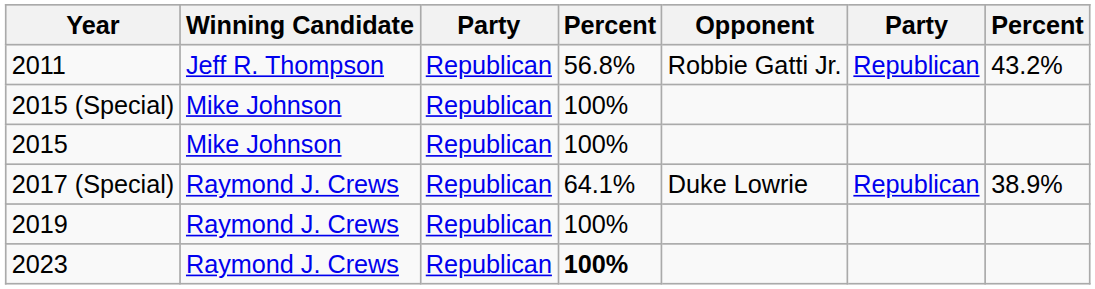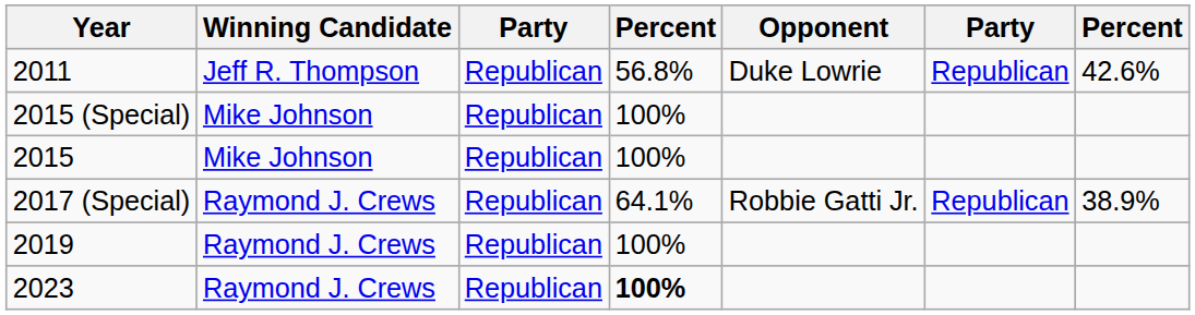2011 | Opponent: Robbie Gatti Jr. -> Duke Lowrie
2011 | column 7: 43.2% -> 42.6%
2017 (Special) | Opponent: Duke Lowrie -> Robbie Gatti Jr.
